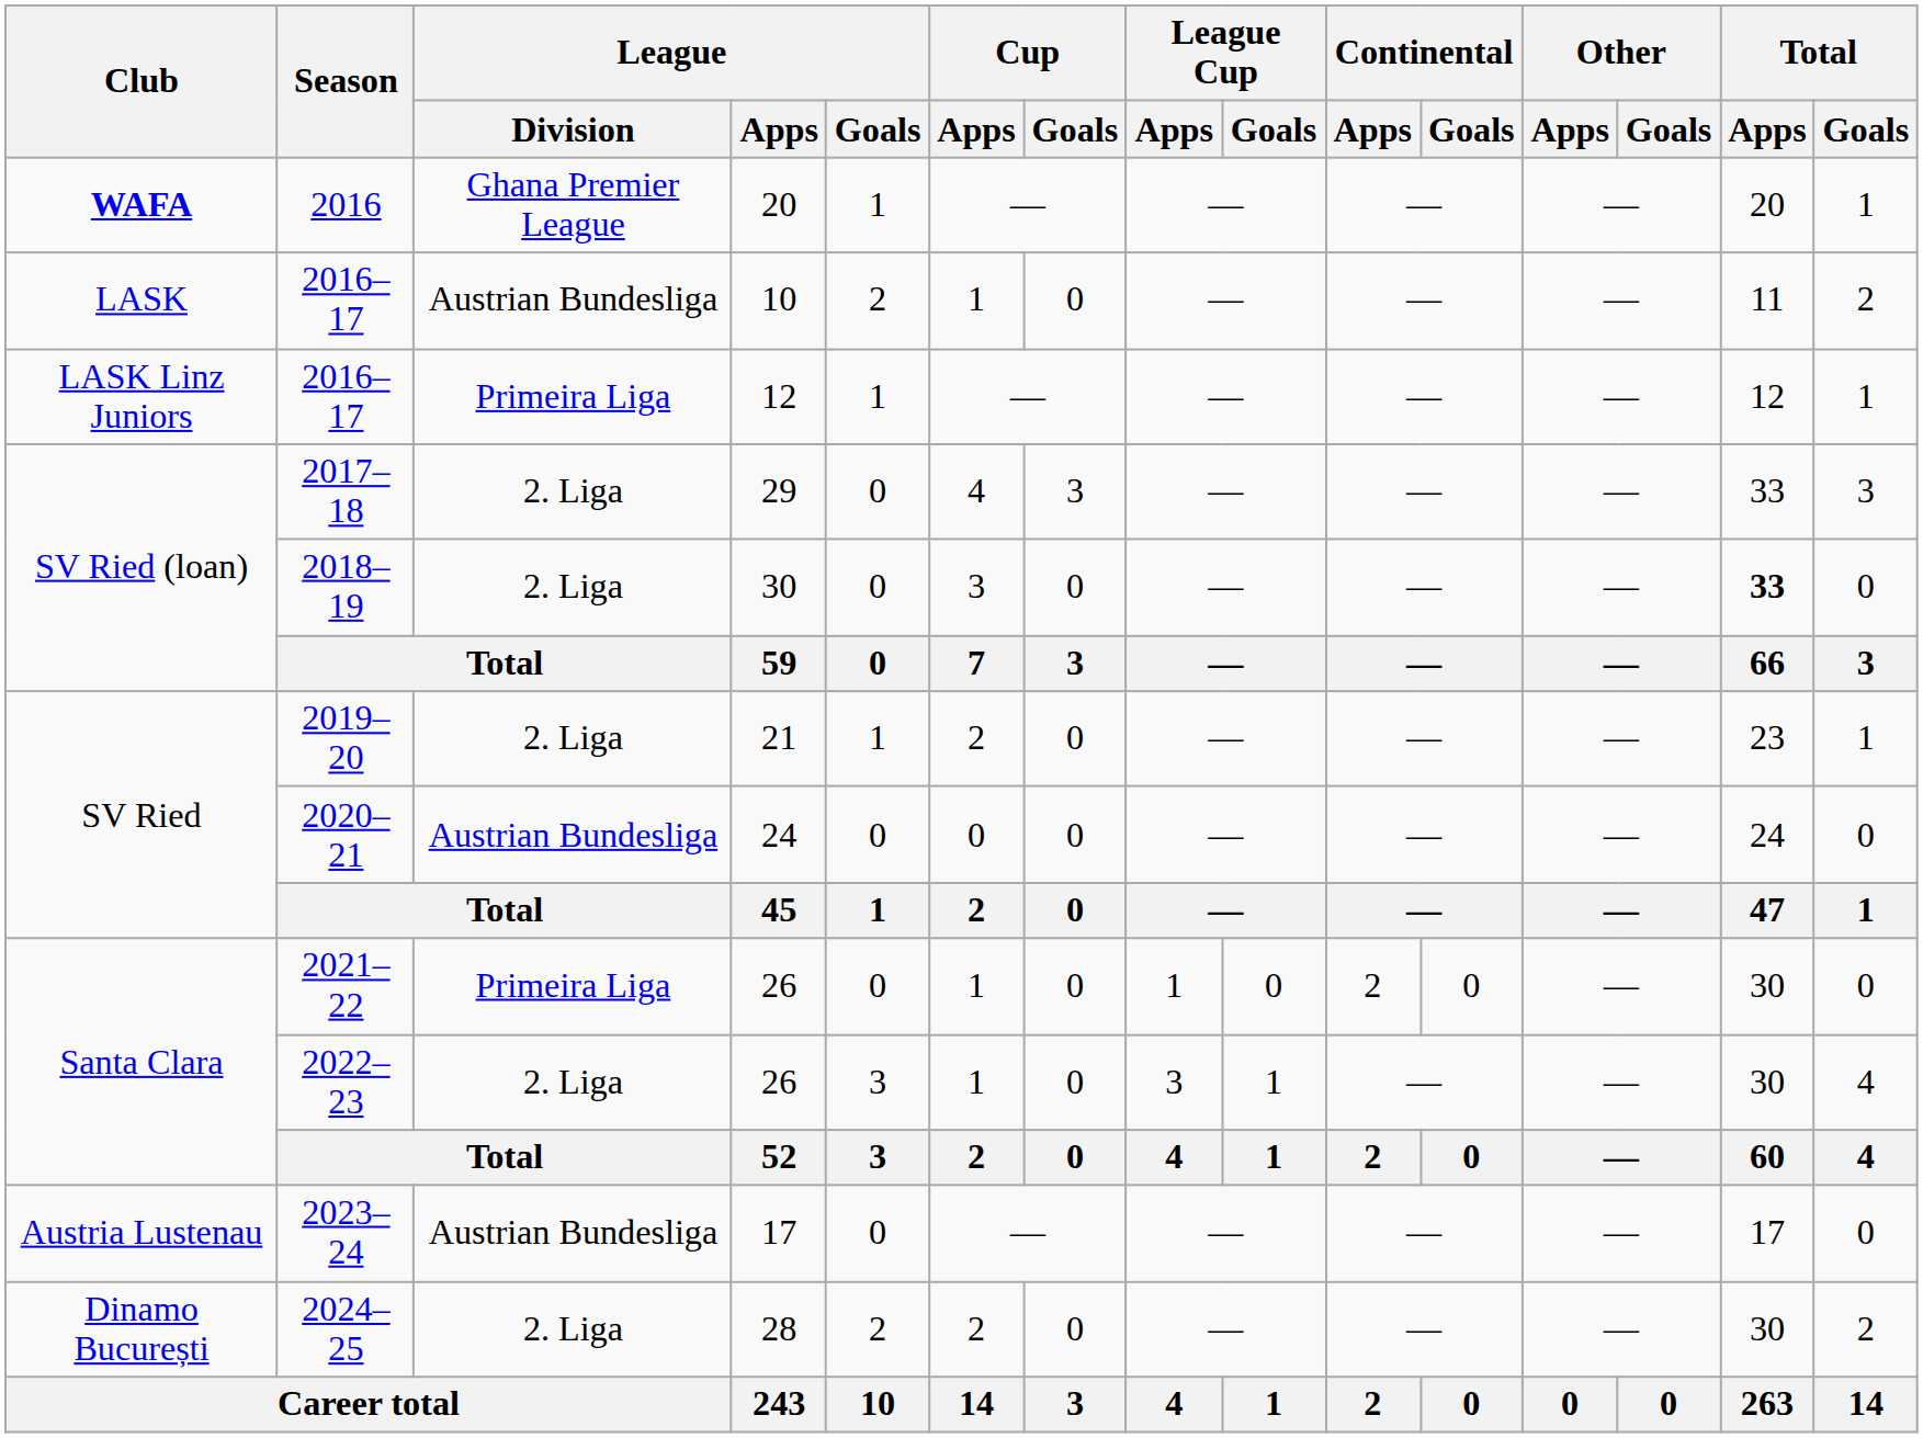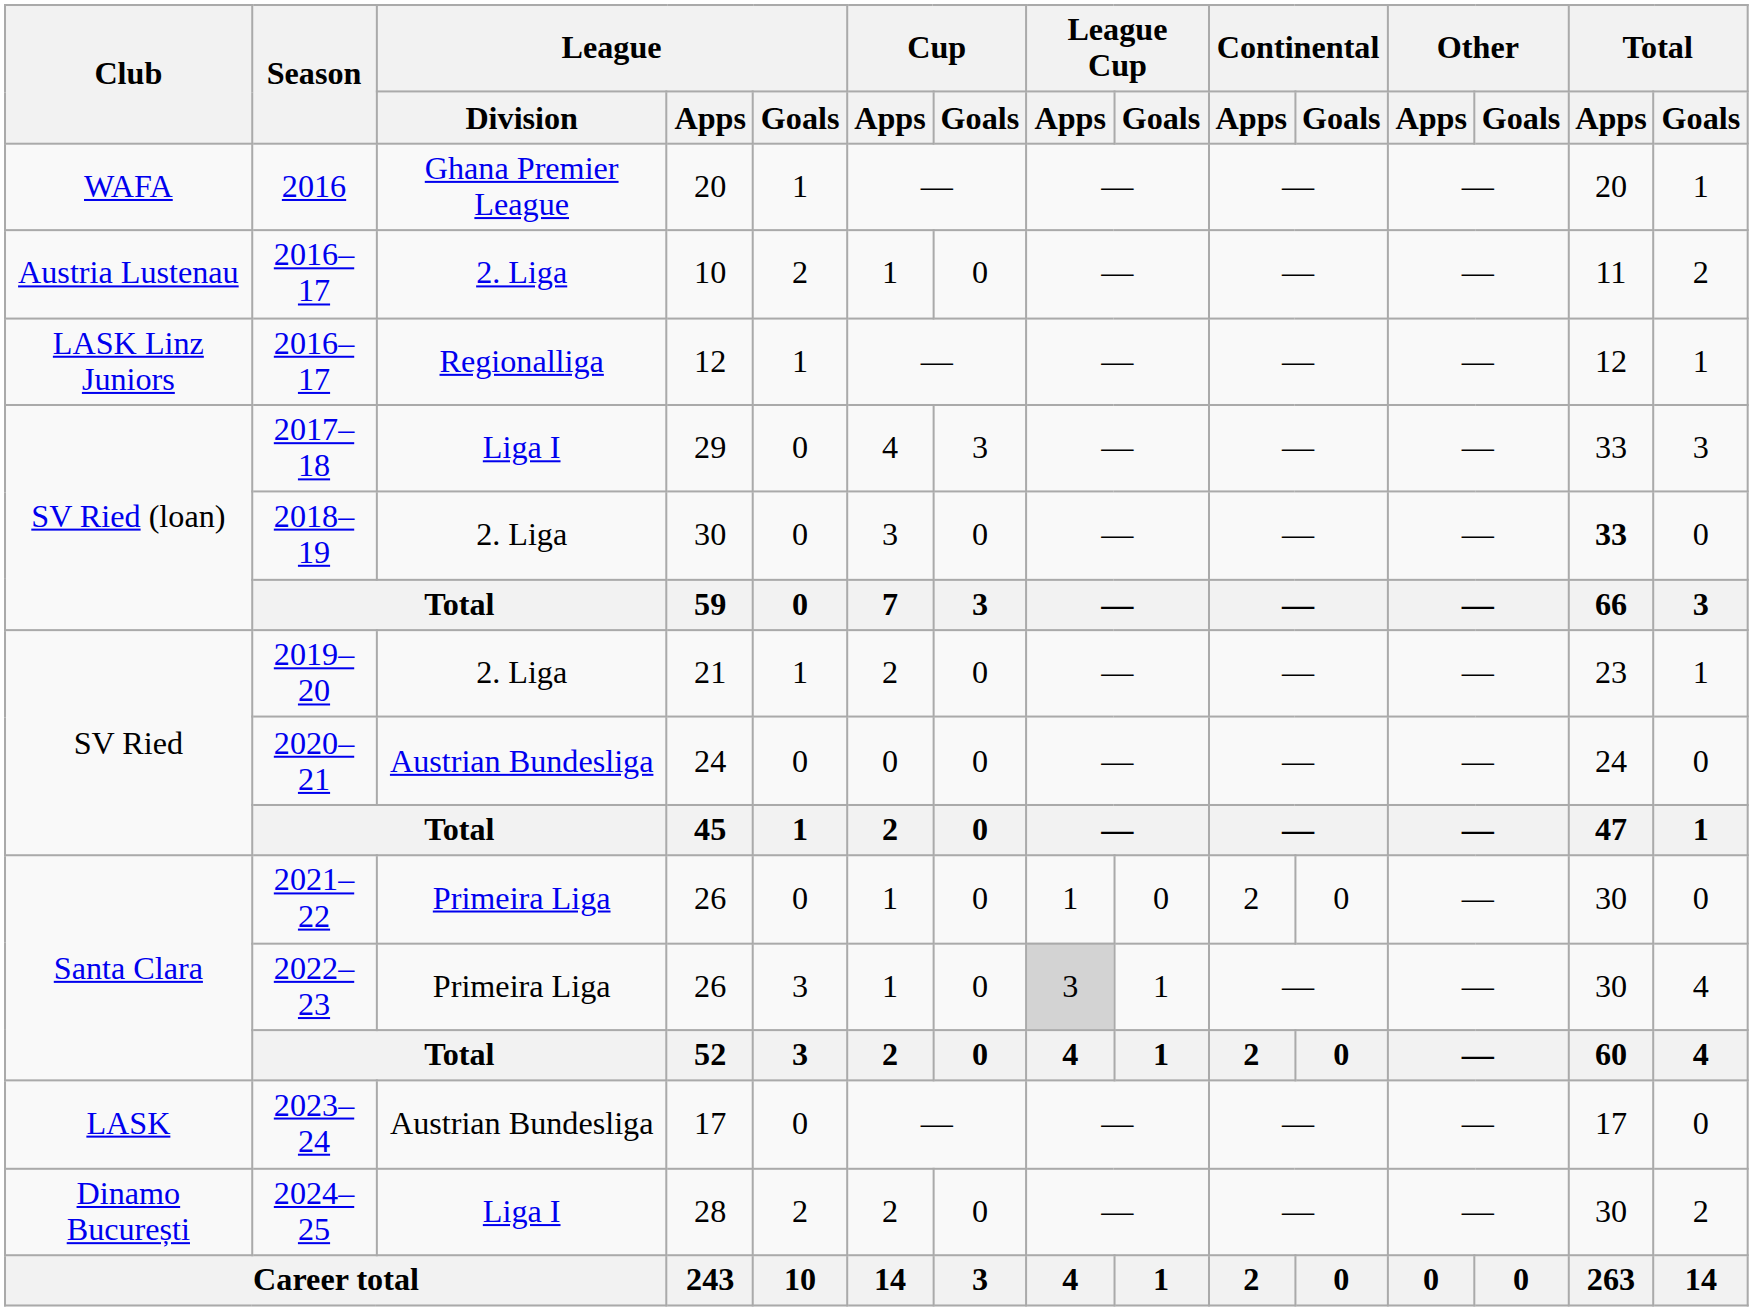2016 | Club: bold -> normal
2016–17 / 10 | Club: LASK -> Austria Lustenau
2016–17 / 10 | League / Division: Austrian Bundesliga -> 2. Liga
2016–17 / 12 | League / Division: Primeira Liga -> Regionalliga
2017–18 | League / Division: 2. Liga -> Liga I
2022–23 | League / Division: 2. Liga -> Primeira Liga
2022–23 | League Cup / Apps: no background -> lightgrey background
2023–24 | Club: Austria Lustenau -> LASK
2024–25 | League / Division: 2. Liga -> Liga I
